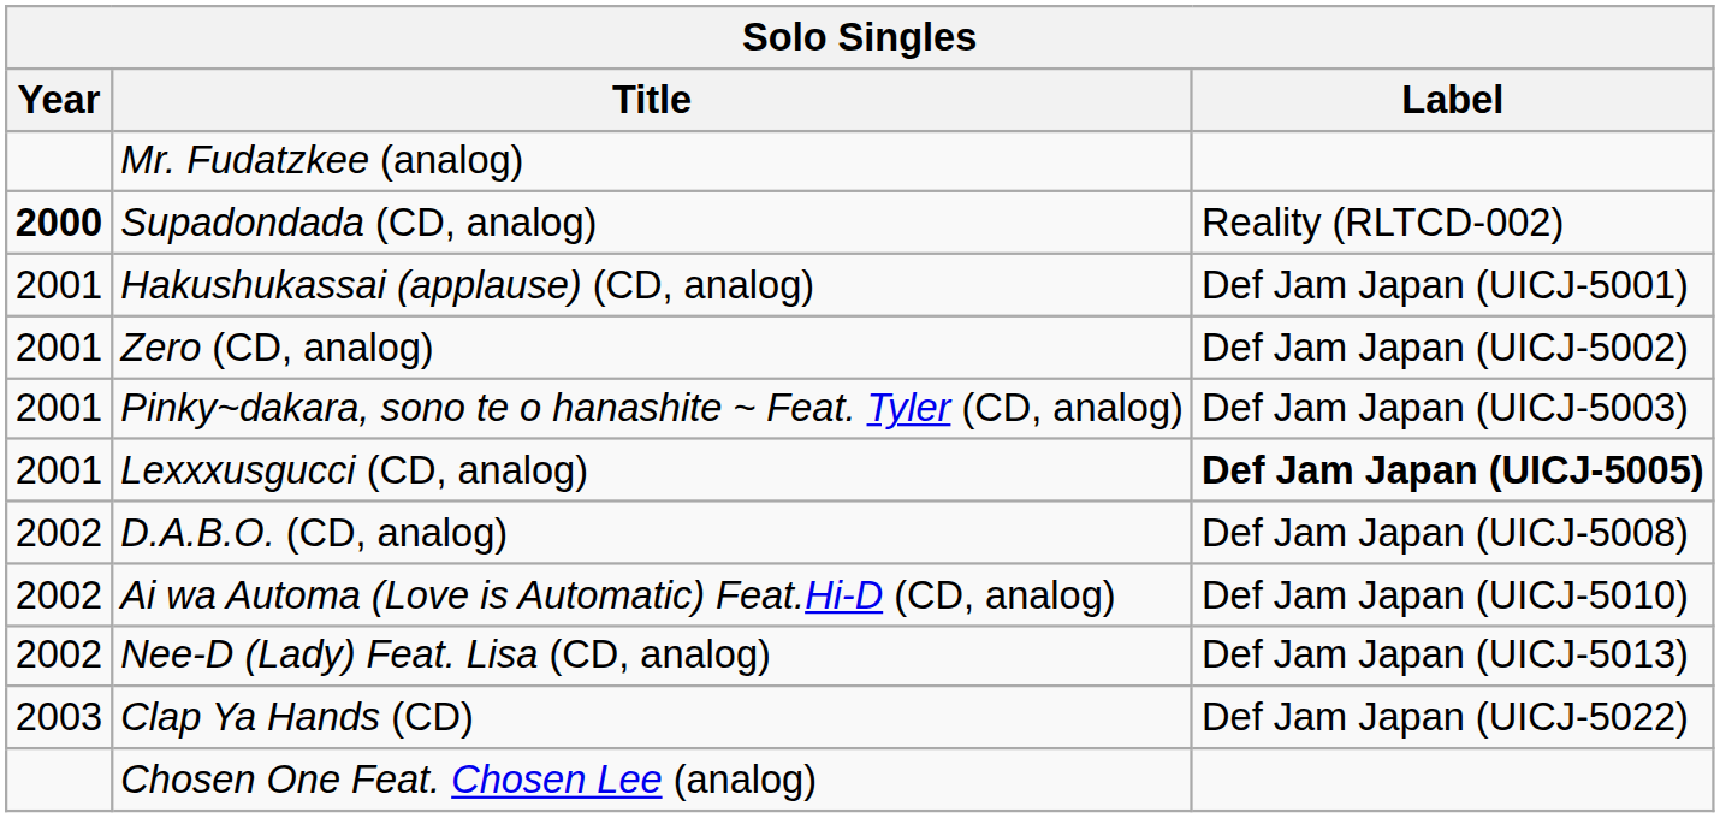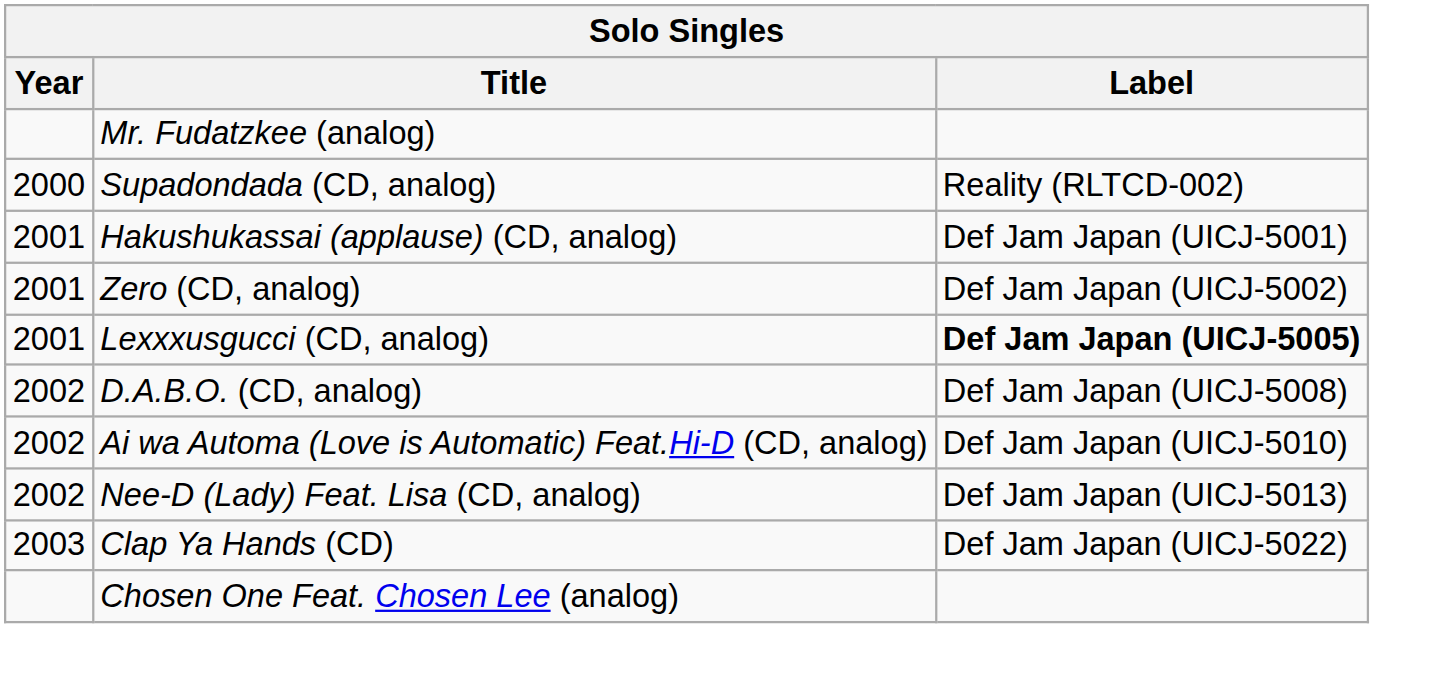Supadondada (CD, analog) | Year: bold -> normal
- row: 2001 | Pinky~dakara, sono te o hanashite ~ Feat. Tyler (CD, analog) | Def Jam Japan (UICJ-5003)
